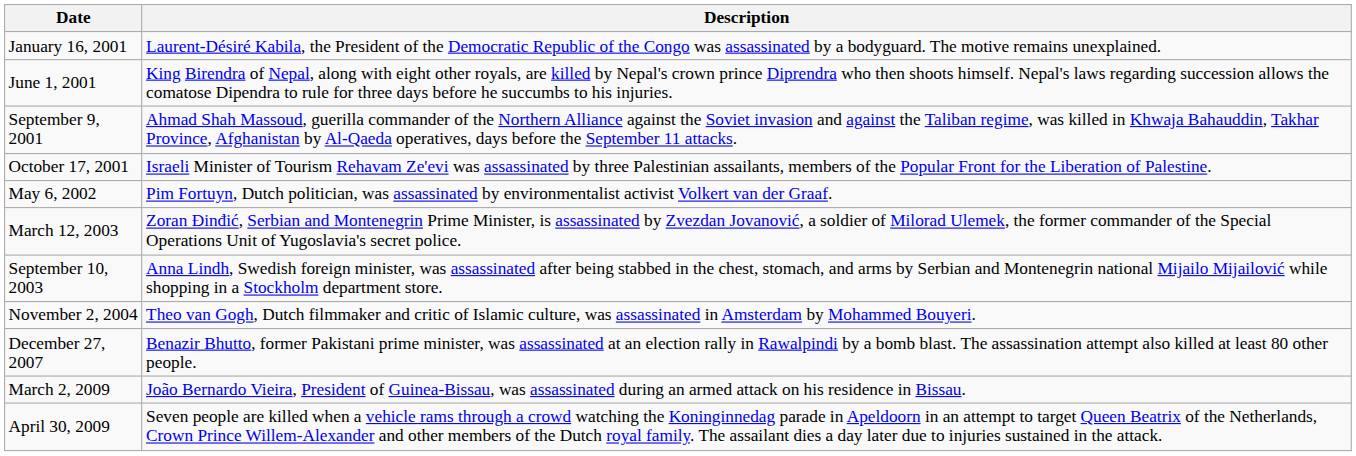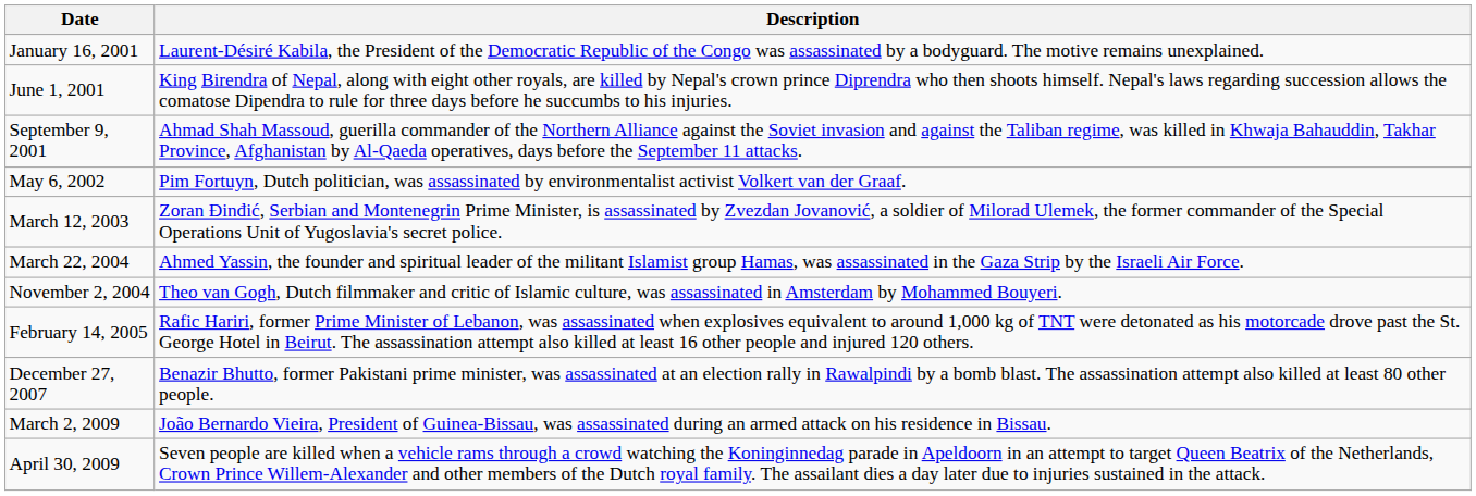- row: October 17, 2001 | Israeli Minister of Tourism Rehavam Ze'evi was assassinated by three Palestinian assailants, members of the Popular Front for the Liberation of Palestine.
- row: September 10, 2003 | Anna Lindh, Swedish foreign minister, was assassinated after being stabbed in the chest, stomach, and arms by Serbian and Montenegrin national Mijailo Mijailović while shopping in a Stockholm department store.
+ row: March 22, 2004 | Ahmed Yassin, the founder and spiritual leader of the militant Islamist group Hamas, was assassinated in the Gaza Strip by the Israeli Air Force.
+ row: February 14, 2005 | Rafic Hariri, former Prime Minister of Lebanon, was assassinated when explosives equivalent to around 1,000 kg of TNT were detonated as his motorcade drove past the St. George Hotel in Beirut. The assassination attempt also killed at least 16 other people and injured 120 others.
